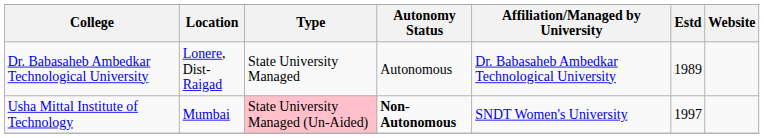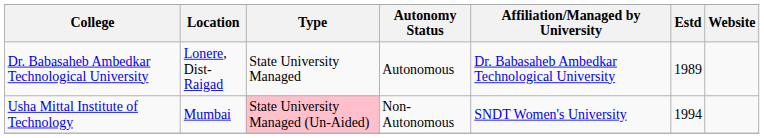Usha Mittal Institute of Technology | Autonomy Status: bold -> normal
Usha Mittal Institute of Technology | Estd: 1997 -> 1994
